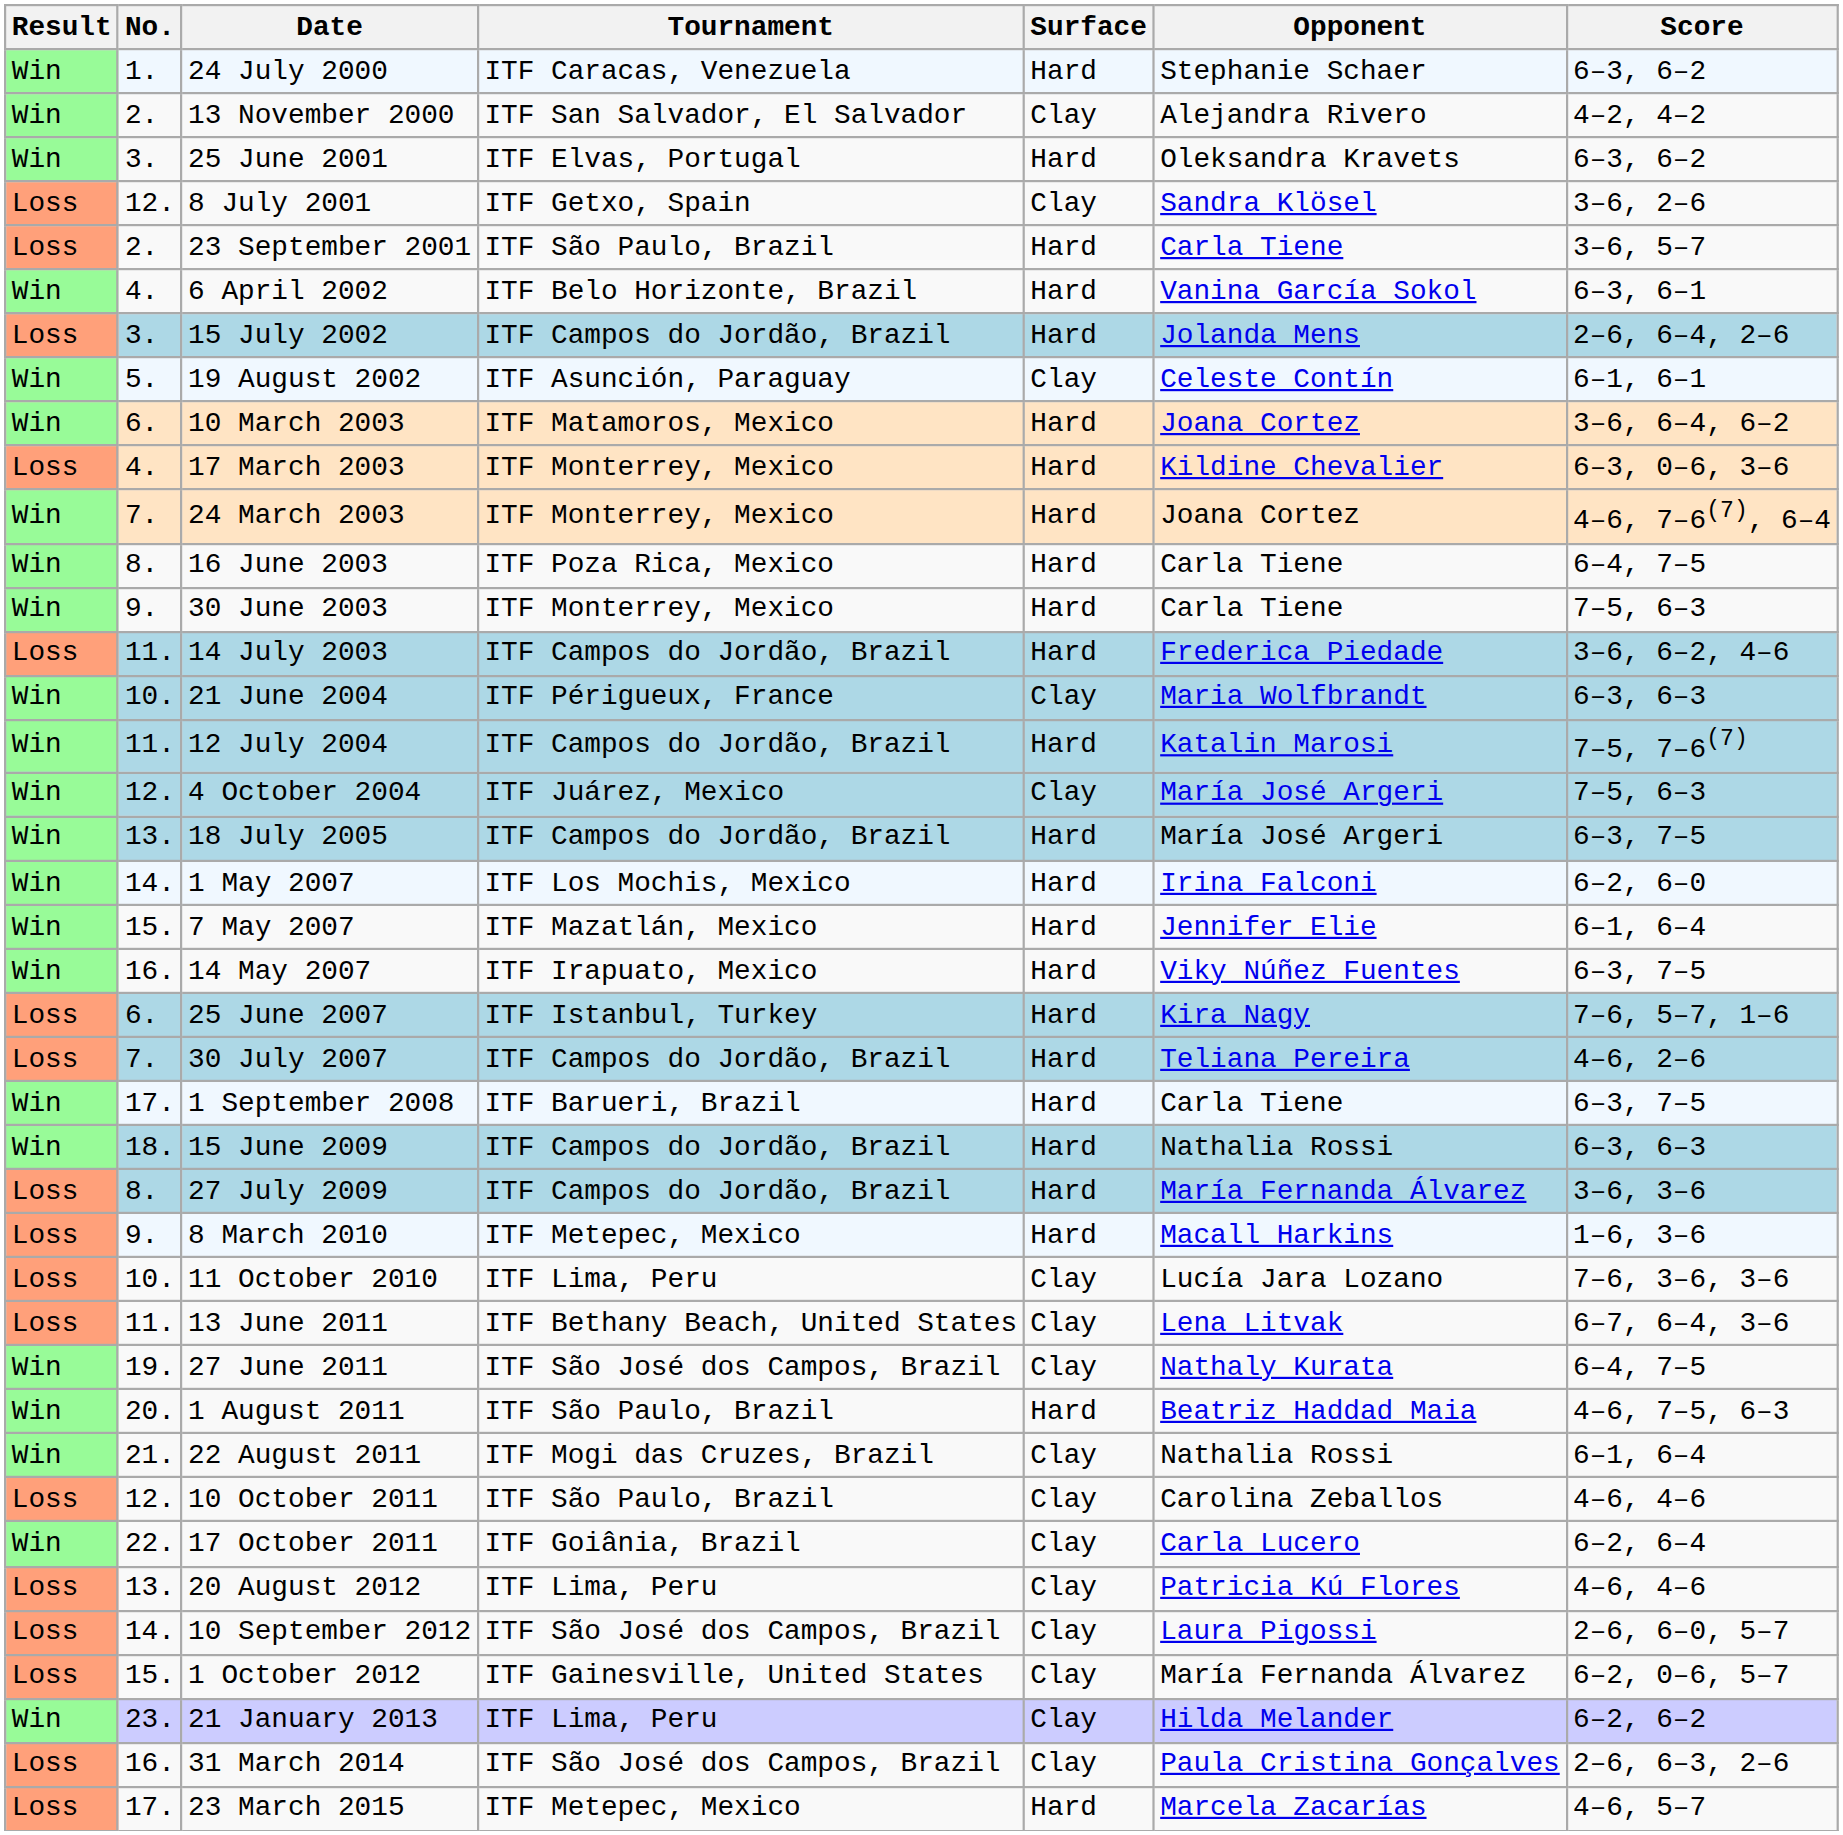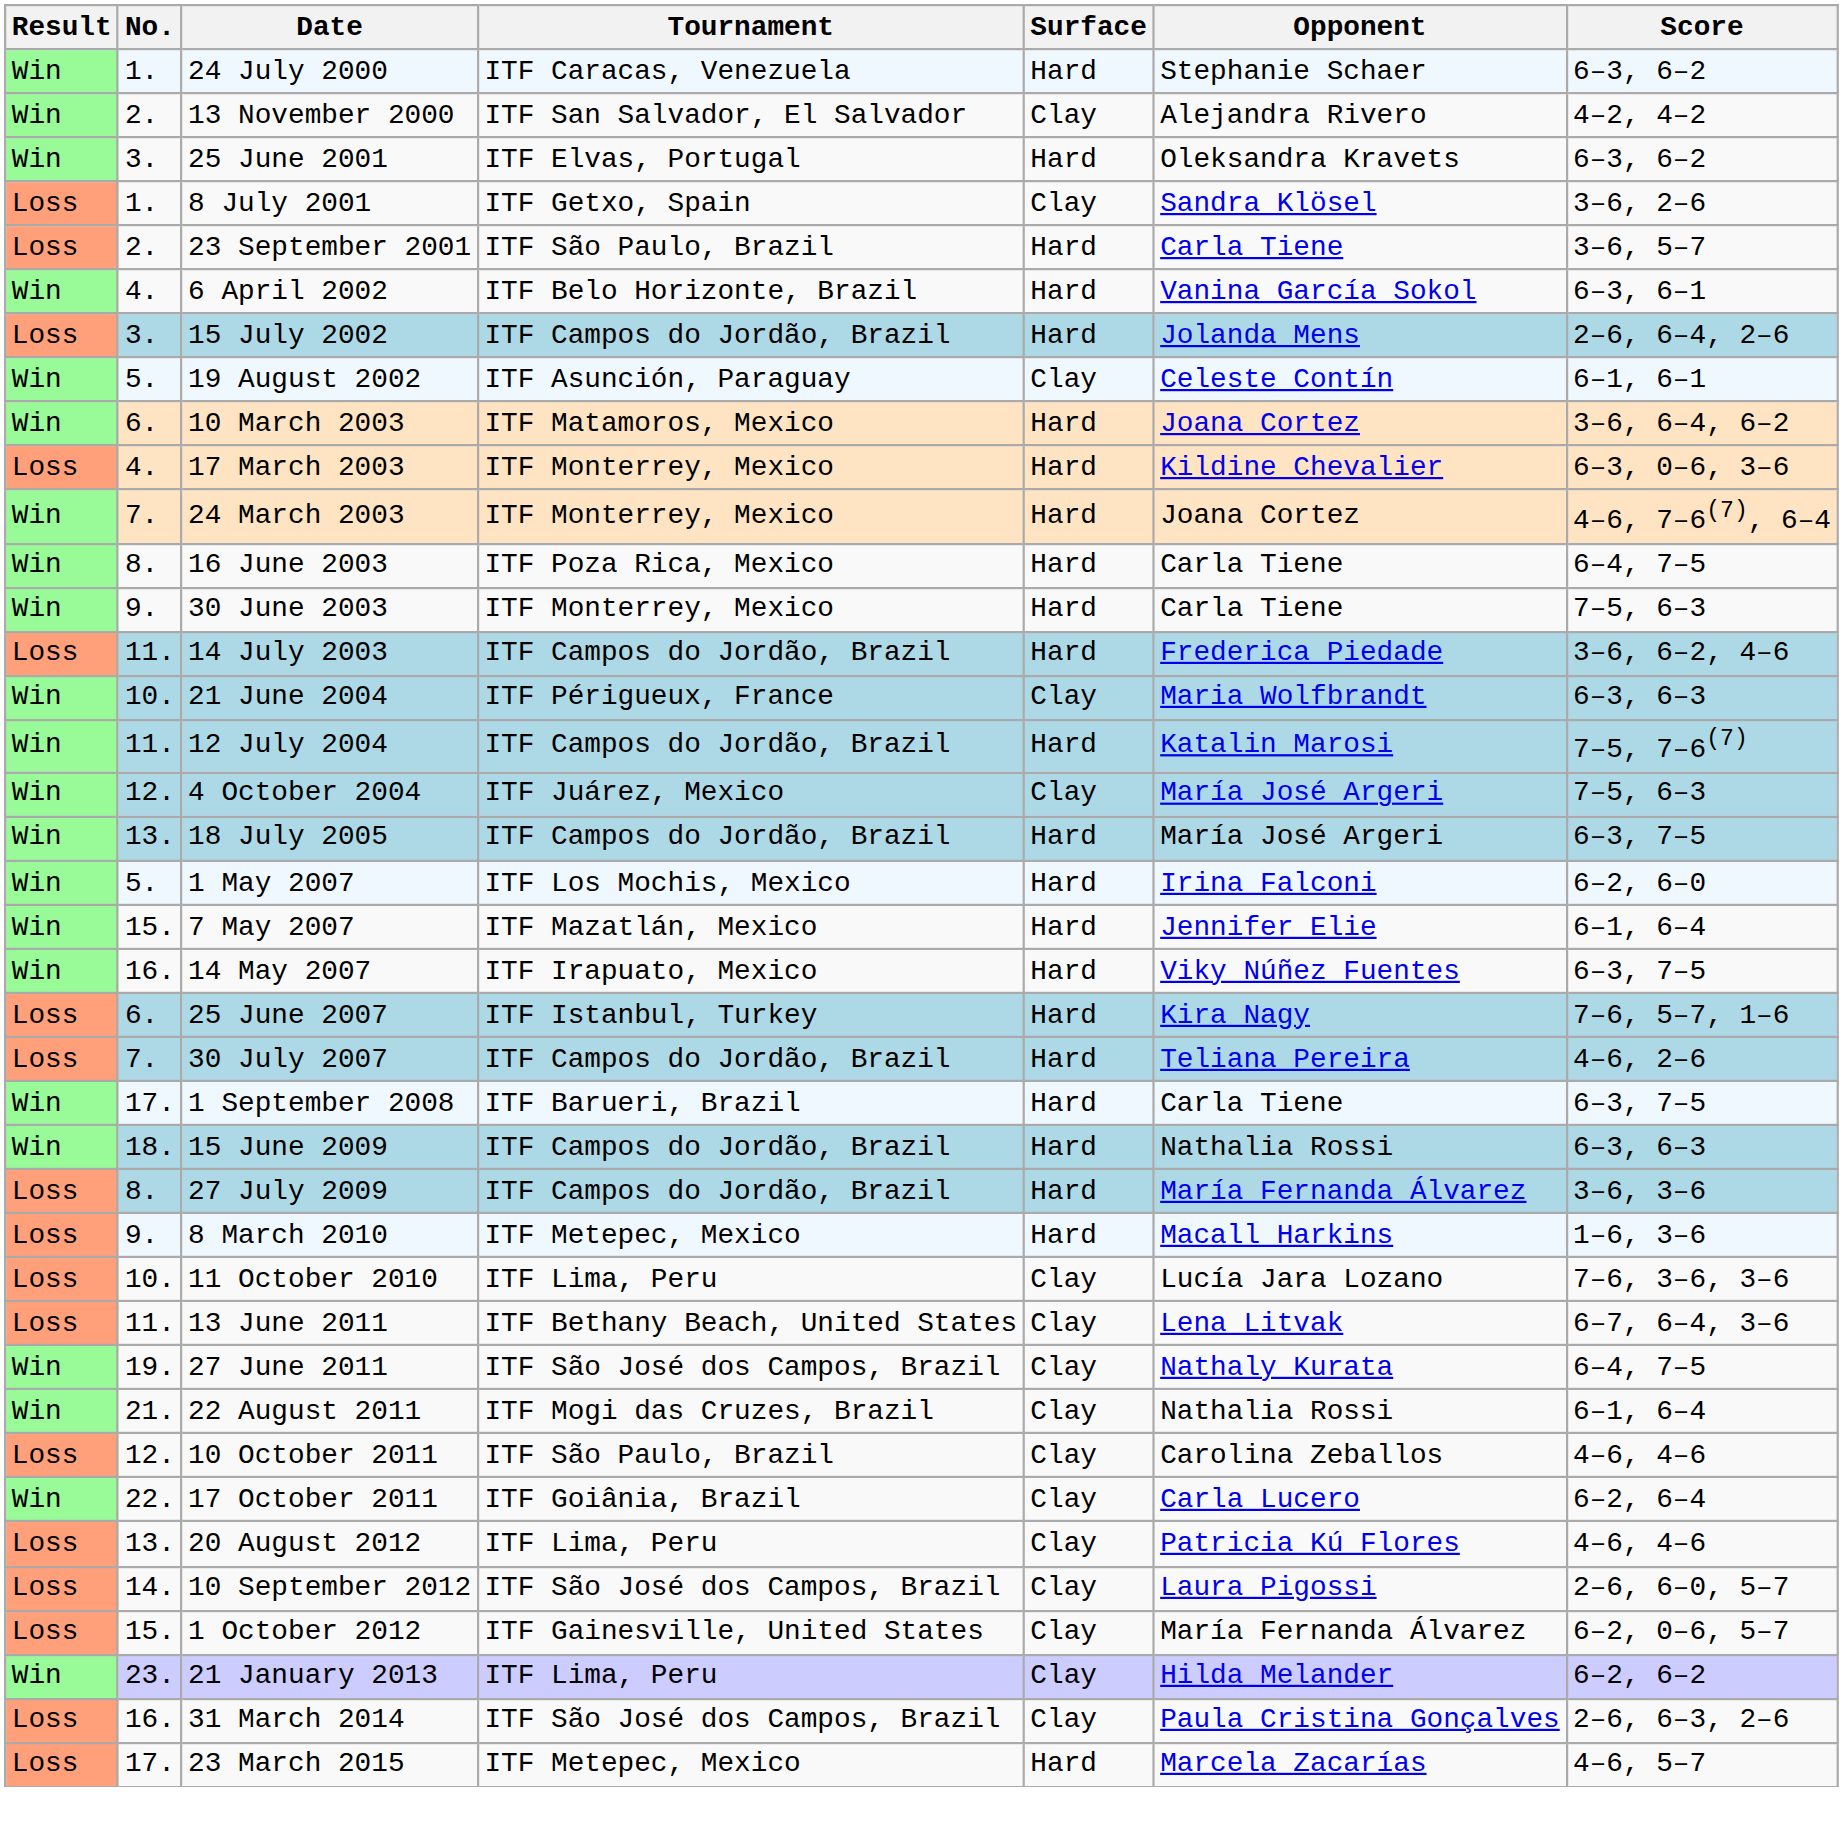8 July 2001 | No.: 12. -> 1.
1 May 2007 | No.: 14. -> 5.
- row: Win | 20. | 1 August 2011 | ITF São Paulo, Brazil | Hard | Beatriz Haddad Maia | 4–6, 7–5, 6–3
